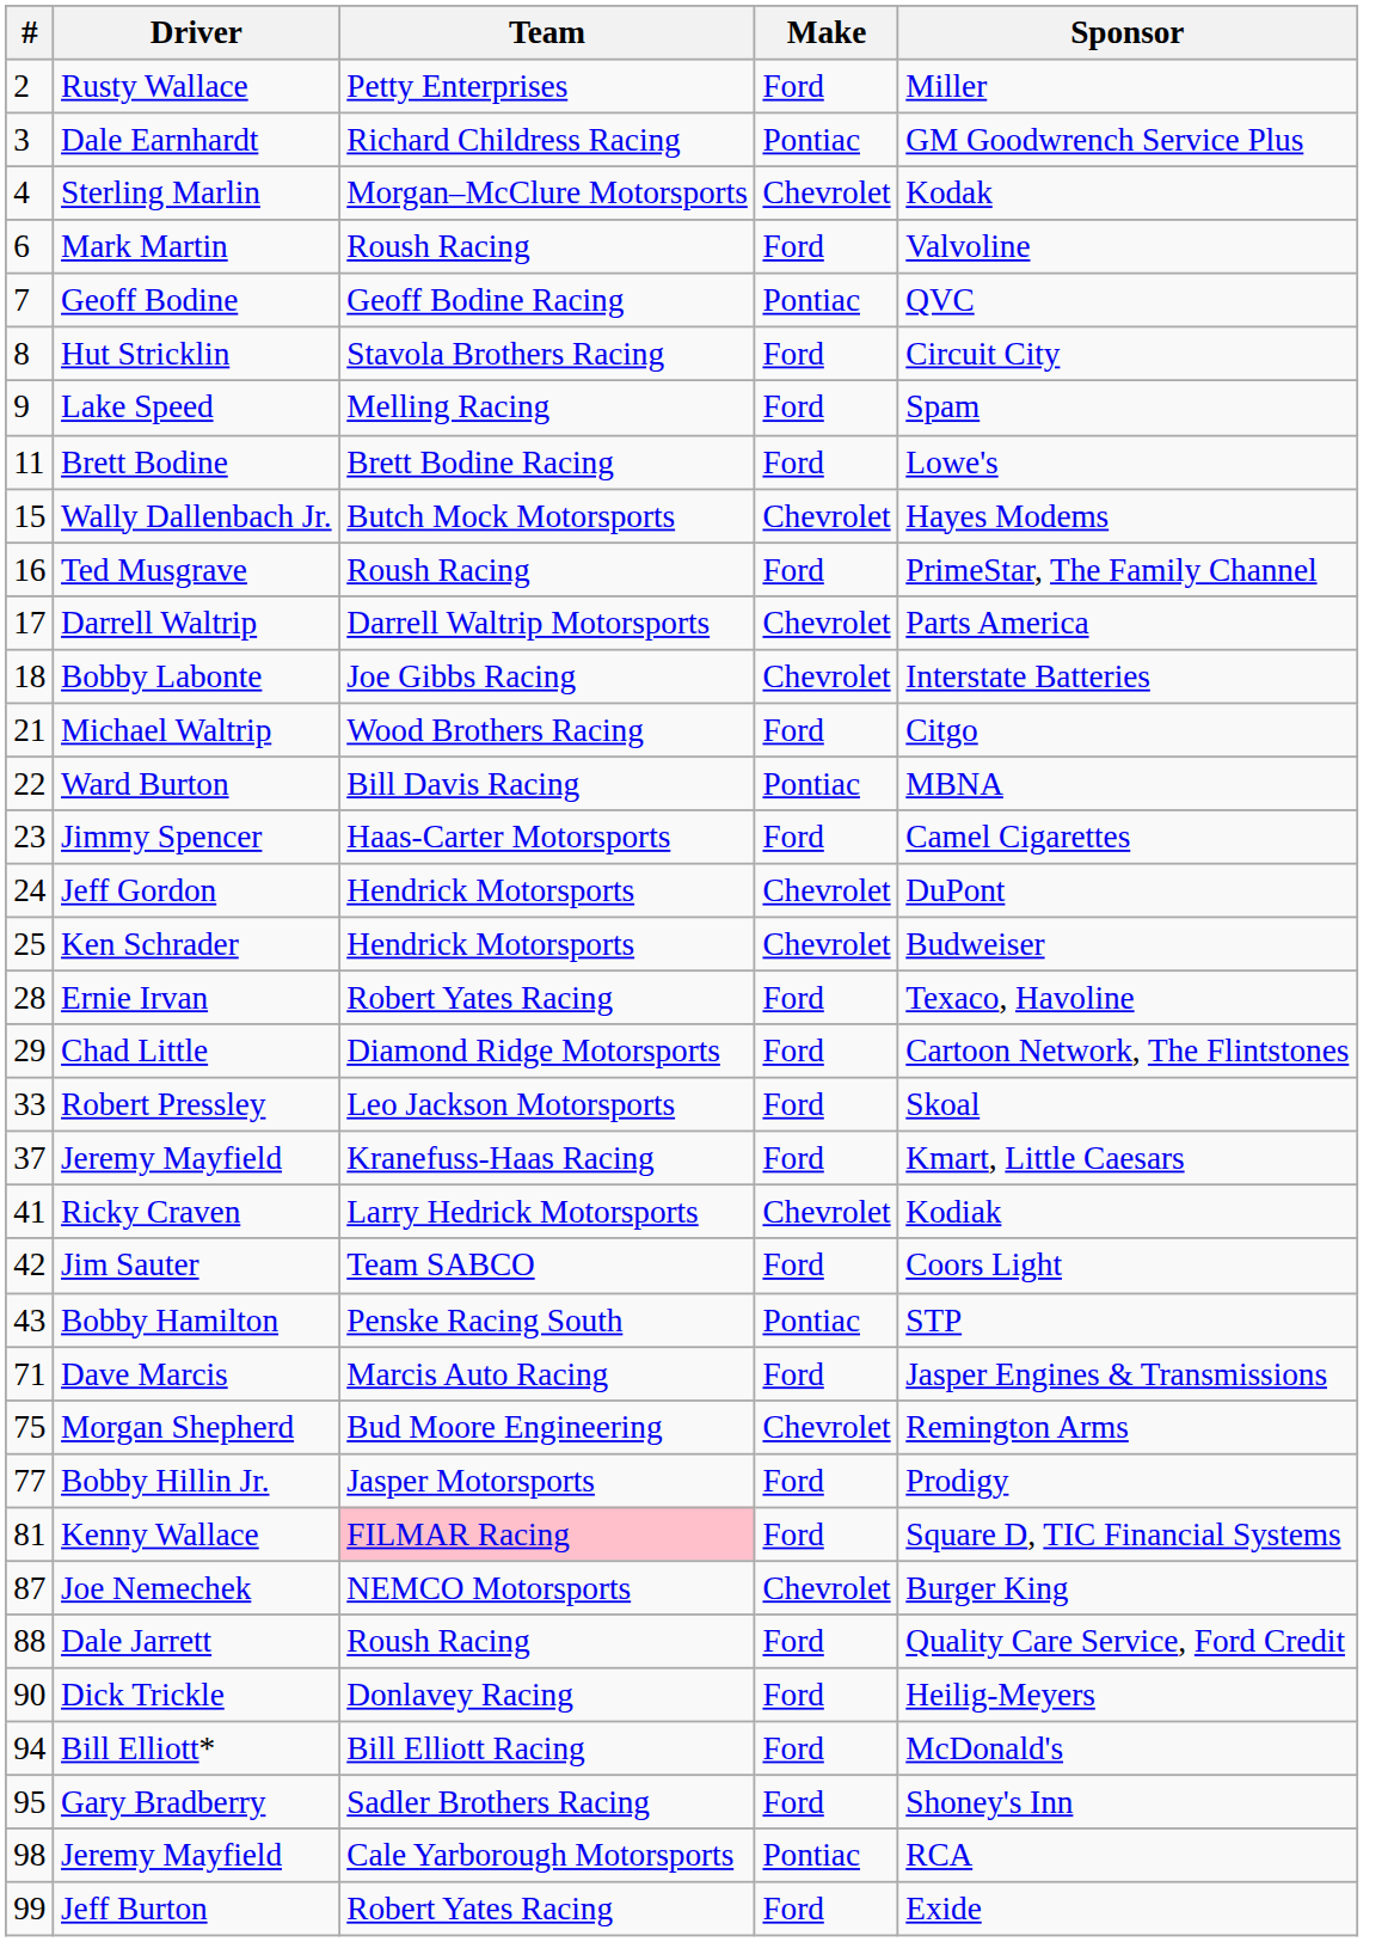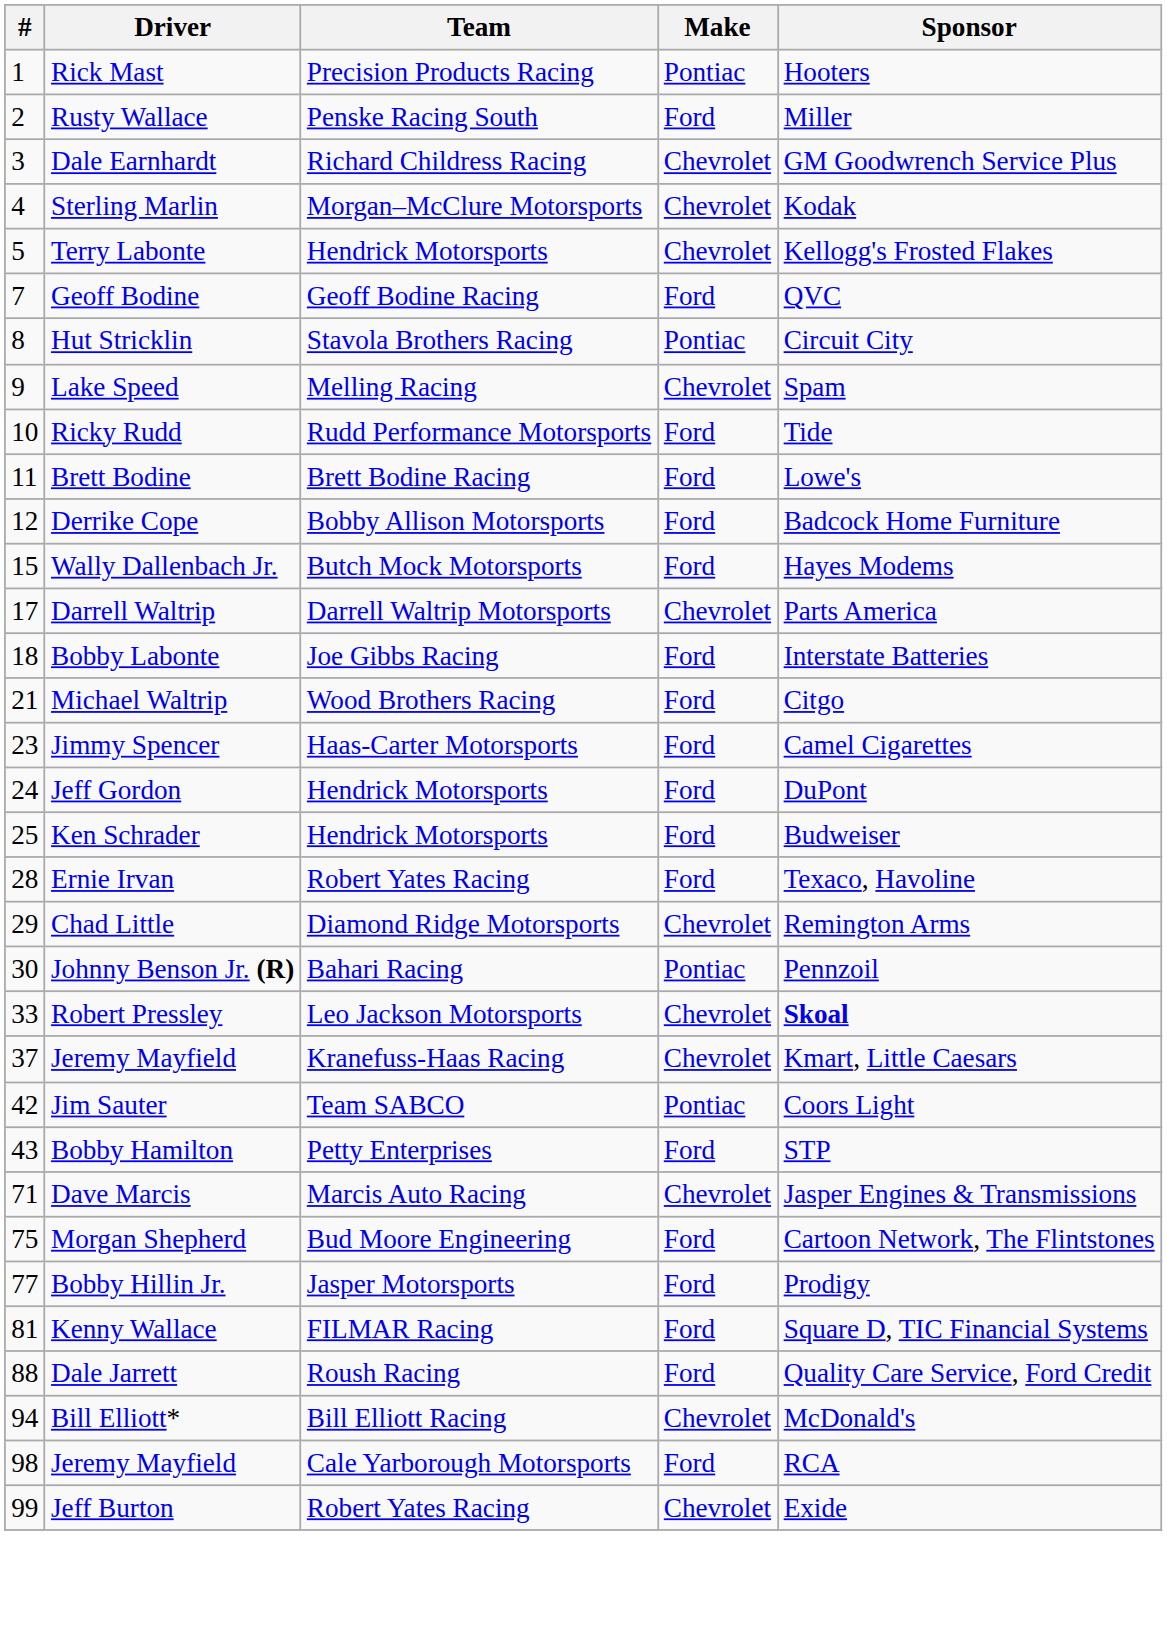+ row: 1 | Rick Mast | Precision Products Racing | Pontiac | Hooters
Rusty Wallace | Team: Petty Enterprises -> Penske Racing South
Dale Earnhardt | Make: Pontiac -> Chevrolet
+ row: 5 | Terry Labonte | Hendrick Motorsports | Chevrolet | Kellogg's Frosted Flakes
- row: 6 | Mark Martin | Roush Racing | Ford | Valvoline
Geoff Bodine | Make: Pontiac -> Ford
Hut Stricklin | Make: Ford -> Pontiac
Lake Speed | Make: Ford -> Chevrolet
+ row: 10 | Ricky Rudd | Rudd Performance Motorsports | Ford | Tide
+ row: 12 | Derrike Cope | Bobby Allison Motorsports | Ford | Badcock Home Furniture
Wally Dallenbach Jr. | Make: Chevrolet -> Ford
- row: 16 | Ted Musgrave | Roush Racing | Ford | PrimeStar, The Family Channel
Bobby Labonte | Make: Chevrolet -> Ford
- row: 22 | Ward Burton | Bill Davis Racing | Pontiac | MBNA
Jeff Gordon | Make: Chevrolet -> Ford
Ken Schrader | Make: Chevrolet -> Ford
Chad Little | Make: Ford -> Chevrolet
Chad Little | Sponsor: Cartoon Network, The Flintstones -> Remington Arms
+ row: 30 | Johnny Benson Jr. (R) | Bahari Racing | Pontiac | Pennzoil
Robert Pressley | Make: Ford -> Chevrolet
Robert Pressley | Sponsor: normal -> bold
37 / Jeremy Mayfield | Make: Ford -> Chevrolet
- row: 41 | Ricky Craven | Larry Hedrick Motorsports | Chevrolet | Kodiak
Jim Sauter | Make: Ford -> Pontiac
Bobby Hamilton | Team: Penske Racing South -> Petty Enterprises
Bobby Hamilton | Make: Pontiac -> Ford
Dave Marcis | Make: Ford -> Chevrolet
Morgan Shepherd | Make: Chevrolet -> Ford
Morgan Shepherd | Sponsor: Remington Arms -> Cartoon Network, The Flintstones
Kenny Wallace | Team: pink background -> no background
- row: 87 | Joe Nemechek | NEMCO Motorsports | Chevrolet | Burger King
- row: 90 | Dick Trickle | Donlavey Racing | Ford | Heilig-Meyers
Bill Elliott* | Make: Ford -> Chevrolet
- row: 95 | Gary Bradberry | Sadler Brothers Racing | Ford | Shoney's Inn
98 / Jeremy Mayfield | Make: Pontiac -> Ford
Jeff Burton | Make: Ford -> Chevrolet
